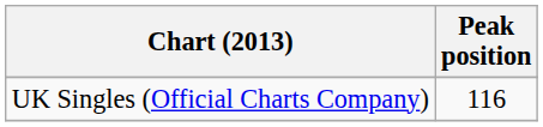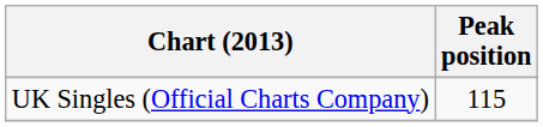UK Singles (Official Charts Company) | Peak position: 116 -> 115
